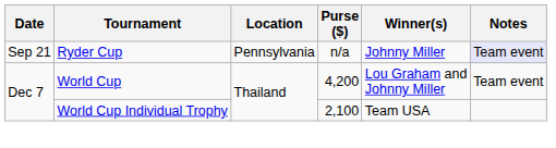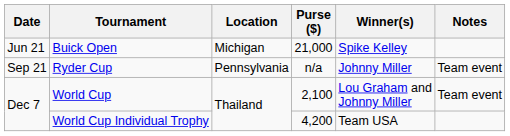+ row: Jun 21 | Buick Open | Michigan | 21,000 | Spike Kelley
Ryder Cup | Notes: lavender background -> no background
World Cup | Purse ($): 4,200 -> 2,100
World Cup Individual Trophy | Purse ($): 2,100 -> 4,200
